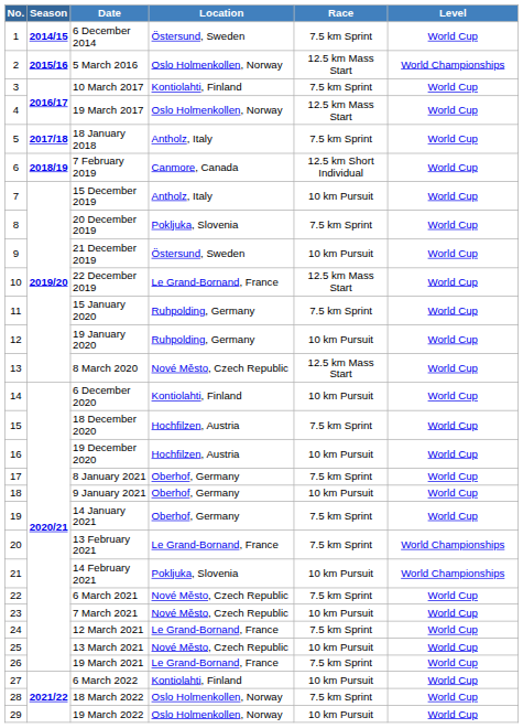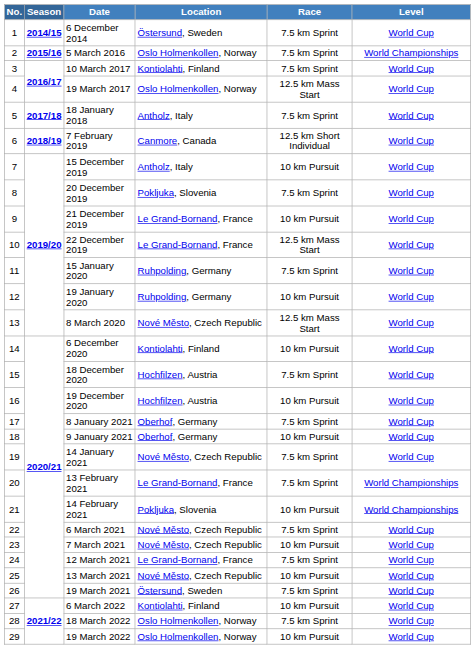5 March 2016 | Race: 12.5 km Mass Start -> 7.5 km Sprint
21 December 2019 | Location: Östersund, Sweden -> Le Grand-Bornand, France
14 January 2021 | Location: Oberhof, Germany -> Nové Město, Czech Republic
19 March 2021 | Location: Le Grand-Bornand, France -> Östersund, Sweden
